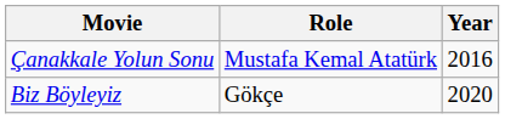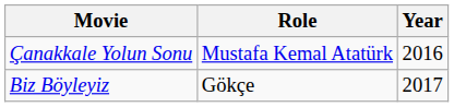Biz Böyleyiz | Year: 2020 -> 2017
